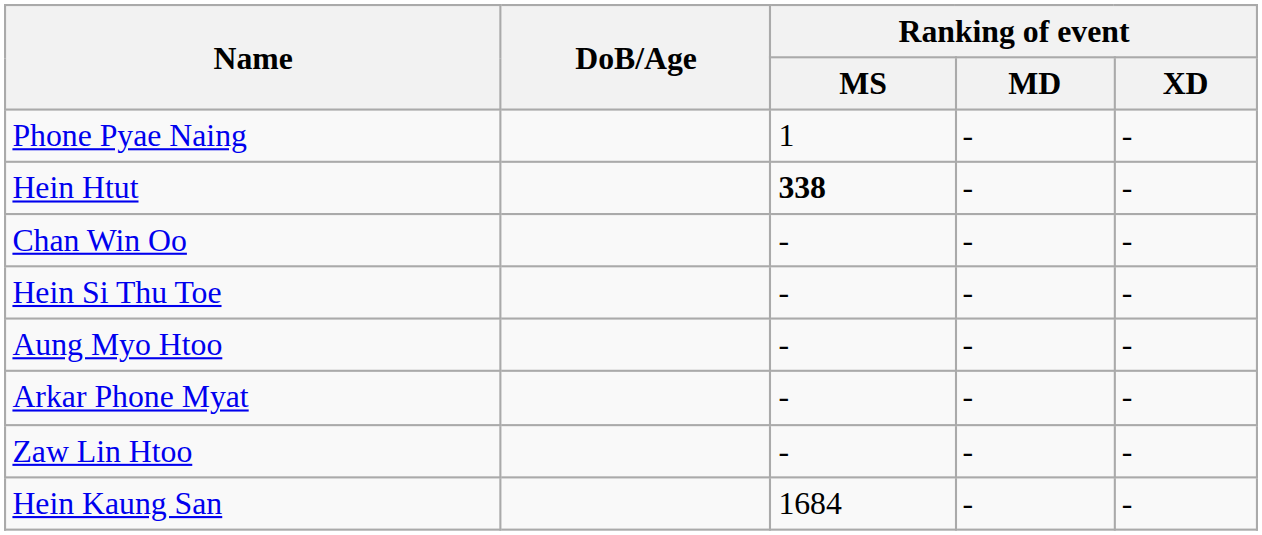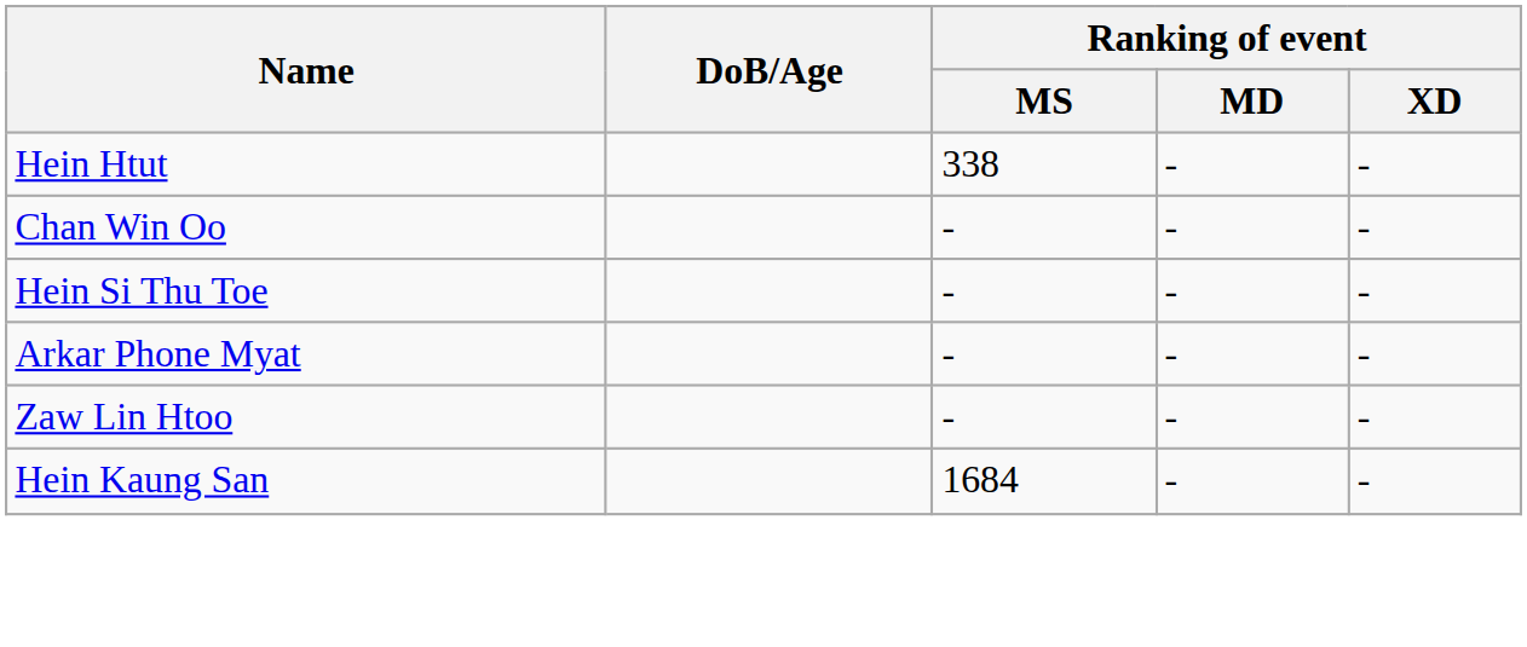- row: Phone Pyae Naing | 1 | - | -
Hein Htut | Ranking of event / MS: bold -> normal
- row: Aung Myo Htoo | - | - | -
